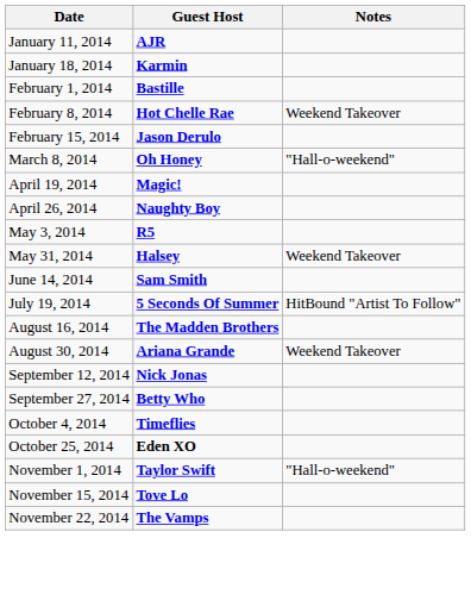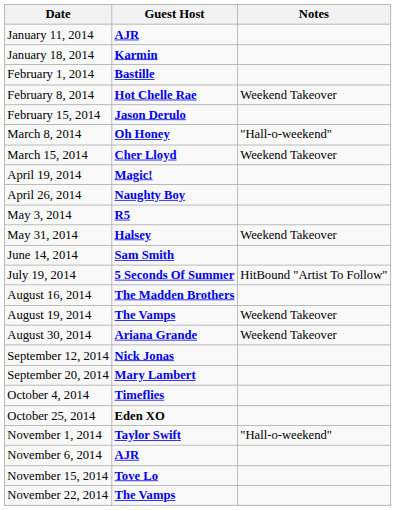+ row: March 15, 2014 | Cher Lloyd | Weekend Takeover
+ row: August 19, 2014 | The Vamps | Weekend Takeover
+ row: September 20, 2014 | Mary Lambert
- row: September 27, 2014 | Betty Who
+ row: November 6, 2014 | AJR
